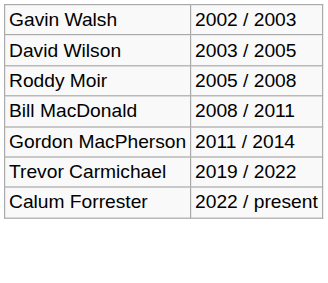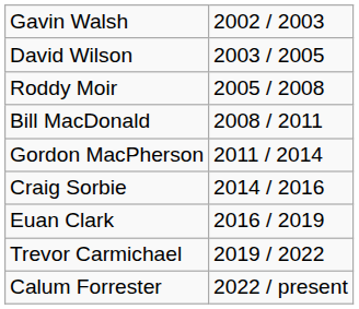+ row: Craig Sorbie | 2014 / 2016
+ row: Euan Clark | 2016 / 2019
